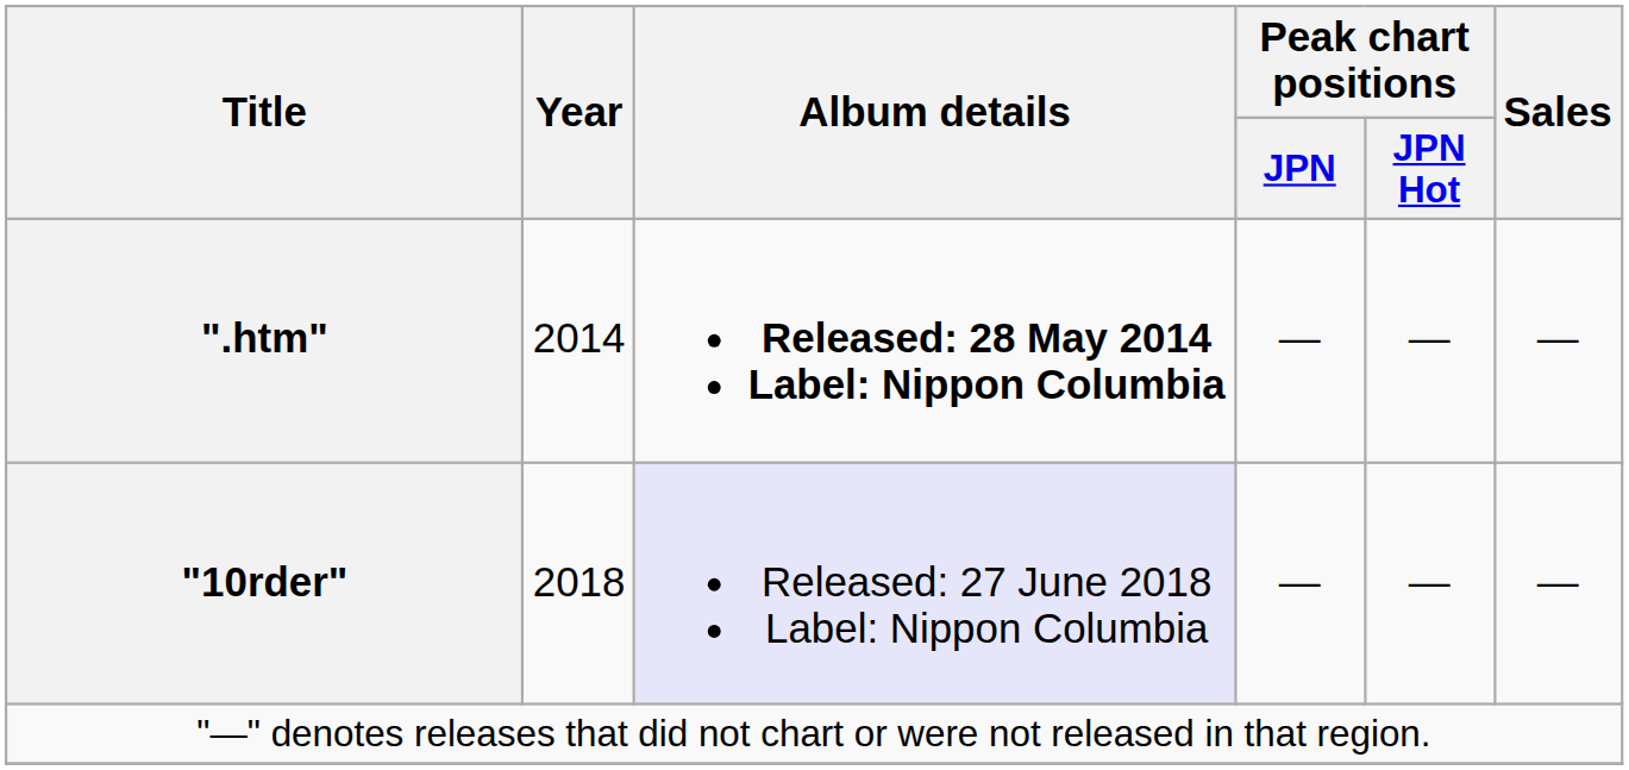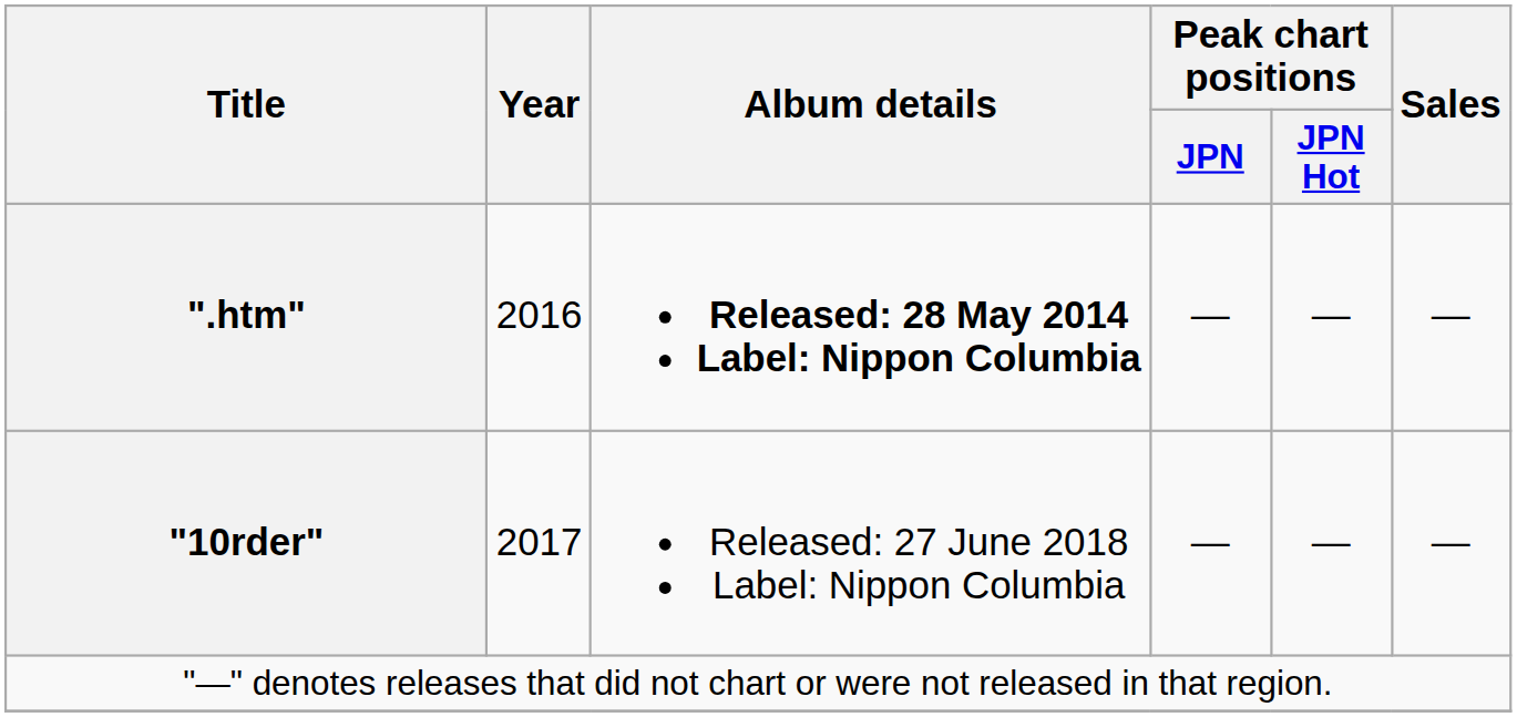".htm" | Year: 2014 -> 2016
"10rder" | Year: 2018 -> 2017
"10rder" | Album details: lavender background -> no background
